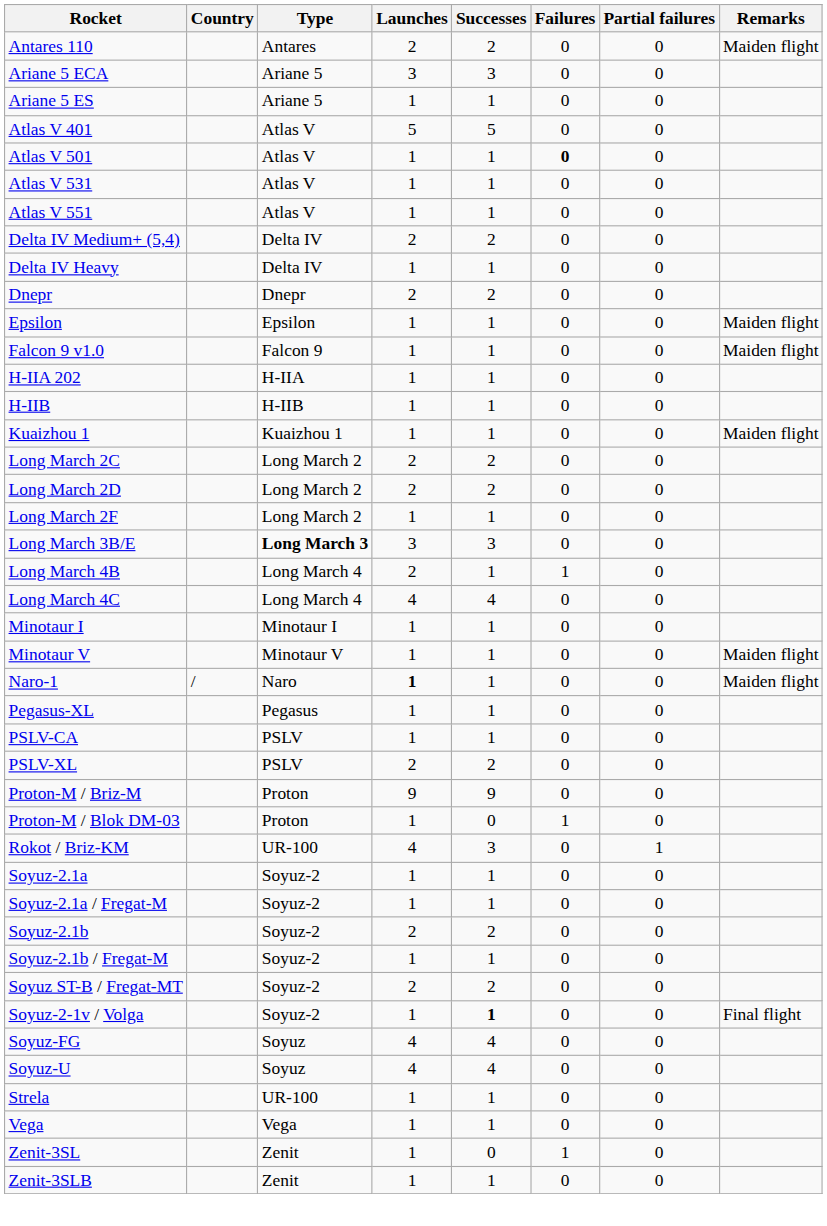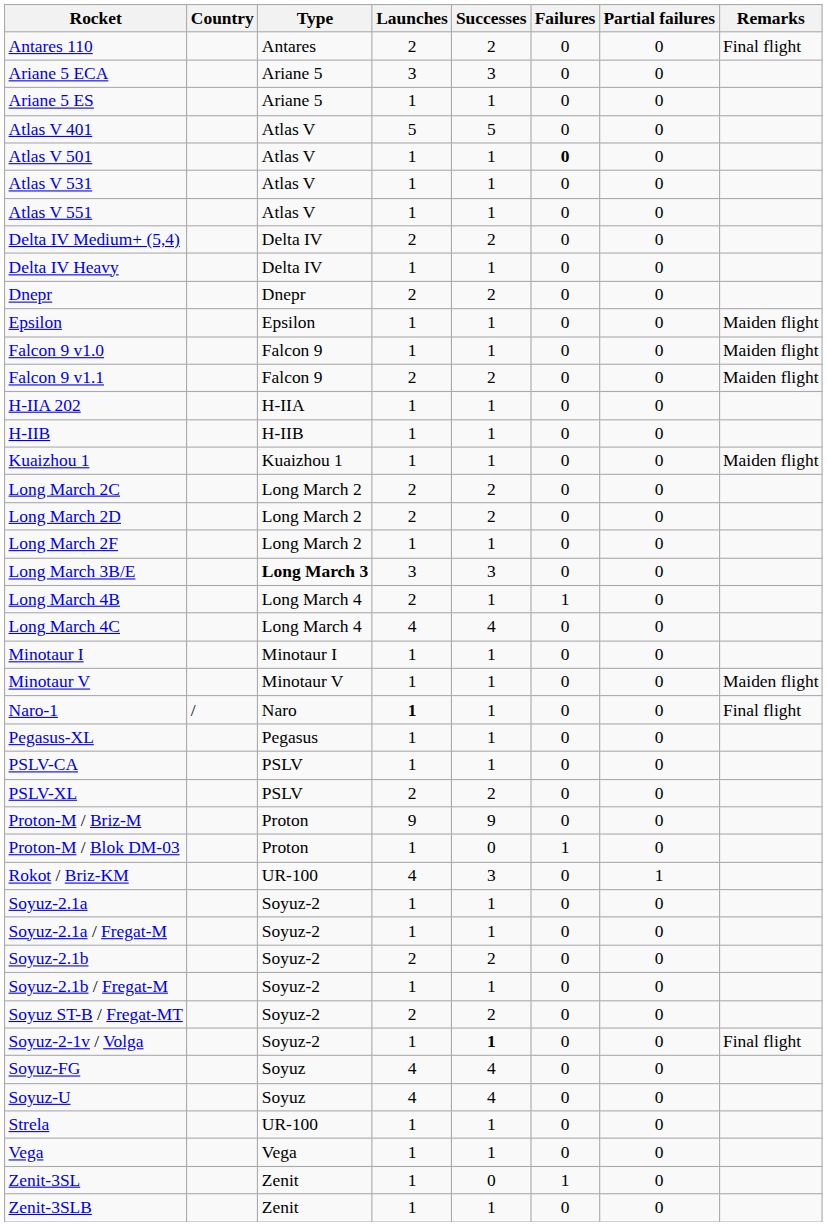Antares 110 | Remarks: Maiden flight -> Final flight
+ row: Falcon 9 v1.1 | Falcon 9 | 2 | 2 | 0 | 0 | Maiden flight
Naro-1 | Remarks: Maiden flight -> Final flight
